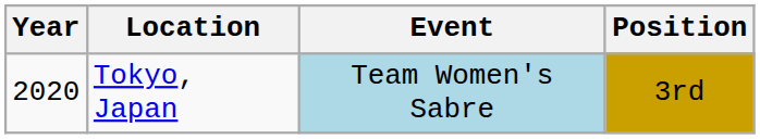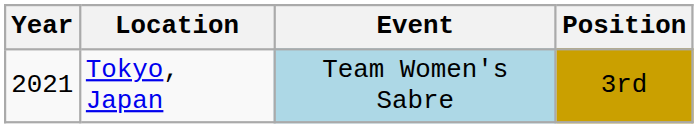Tokyo, Japan | Year: 2020 -> 2021
